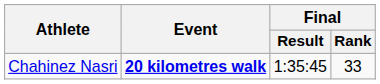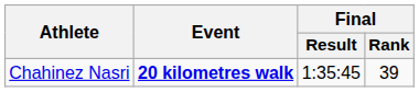Chahinez Nasri | Final / Rank: 33 -> 39
